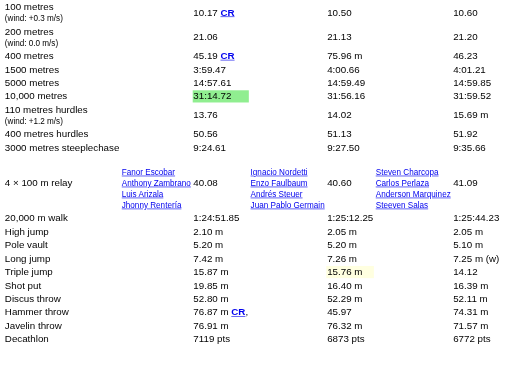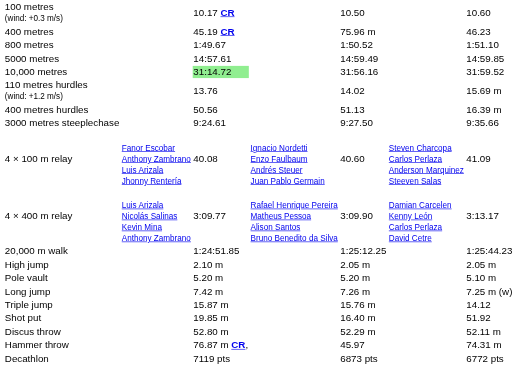- row: 200 metres (wind: 0.0 m/s) | 21.06 | 21.13 | 21.20
+ row: 800 metres | 1:49.67 | 1:50.52 | 1:51.10
- row: 1500 metres | 3:59.47 | 4:00.66 | 4:01.21
400 metres hurdles | column 7: 51.92 -> 16.39 m
+ row: 4 × 400 m relay | Luis Arizala Nicolás Salinas Kevin Mina Anthony Zambrano | 3:09.77 | Rafael Henrique Pereira Matheus Pessoa Alison Santos Bruno Benedito da Silva | 3:09.90 | Damian Carcelen Kenny León Carlos Perlaza David Cetre | 3:13.17
Triple jump | column 5: lightyellow background -> no background
Shot put | column 7: 16.39 m -> 51.92
- row: Javelin throw | 76.91 m | 76.32 m | 71.57 m
